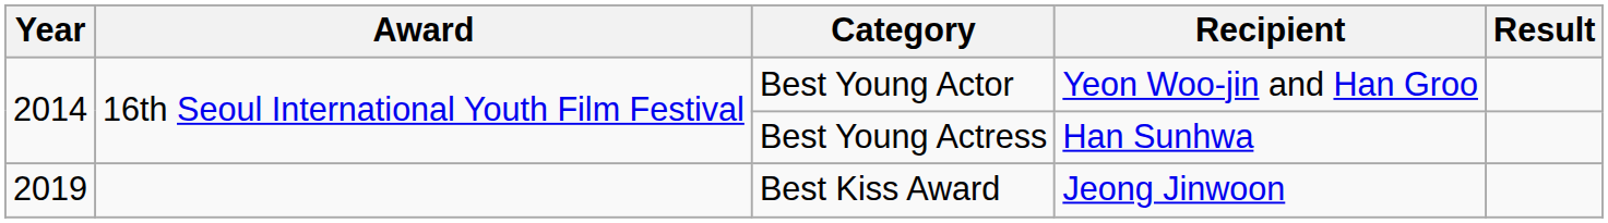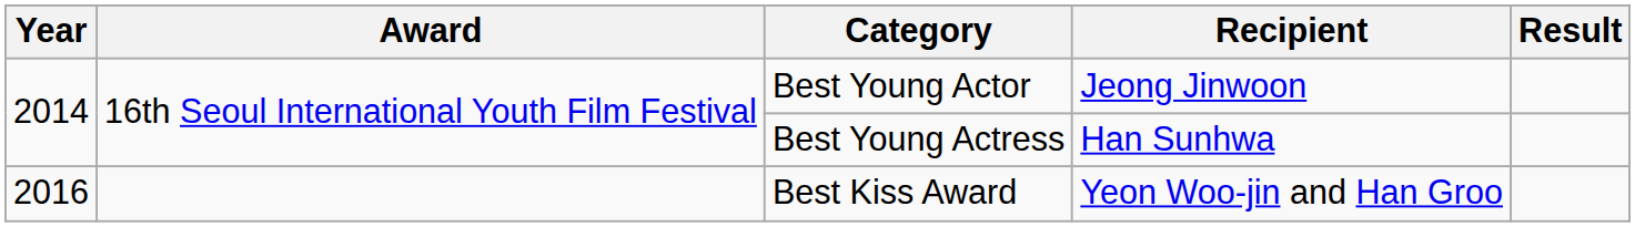Best Young Actor | Recipient: Yeon Woo-jin and Han Groo -> Jeong Jinwoon
Best Kiss Award | Year: 2019 -> 2016
Best Kiss Award | Recipient: Jeong Jinwoon -> Yeon Woo-jin and Han Groo
